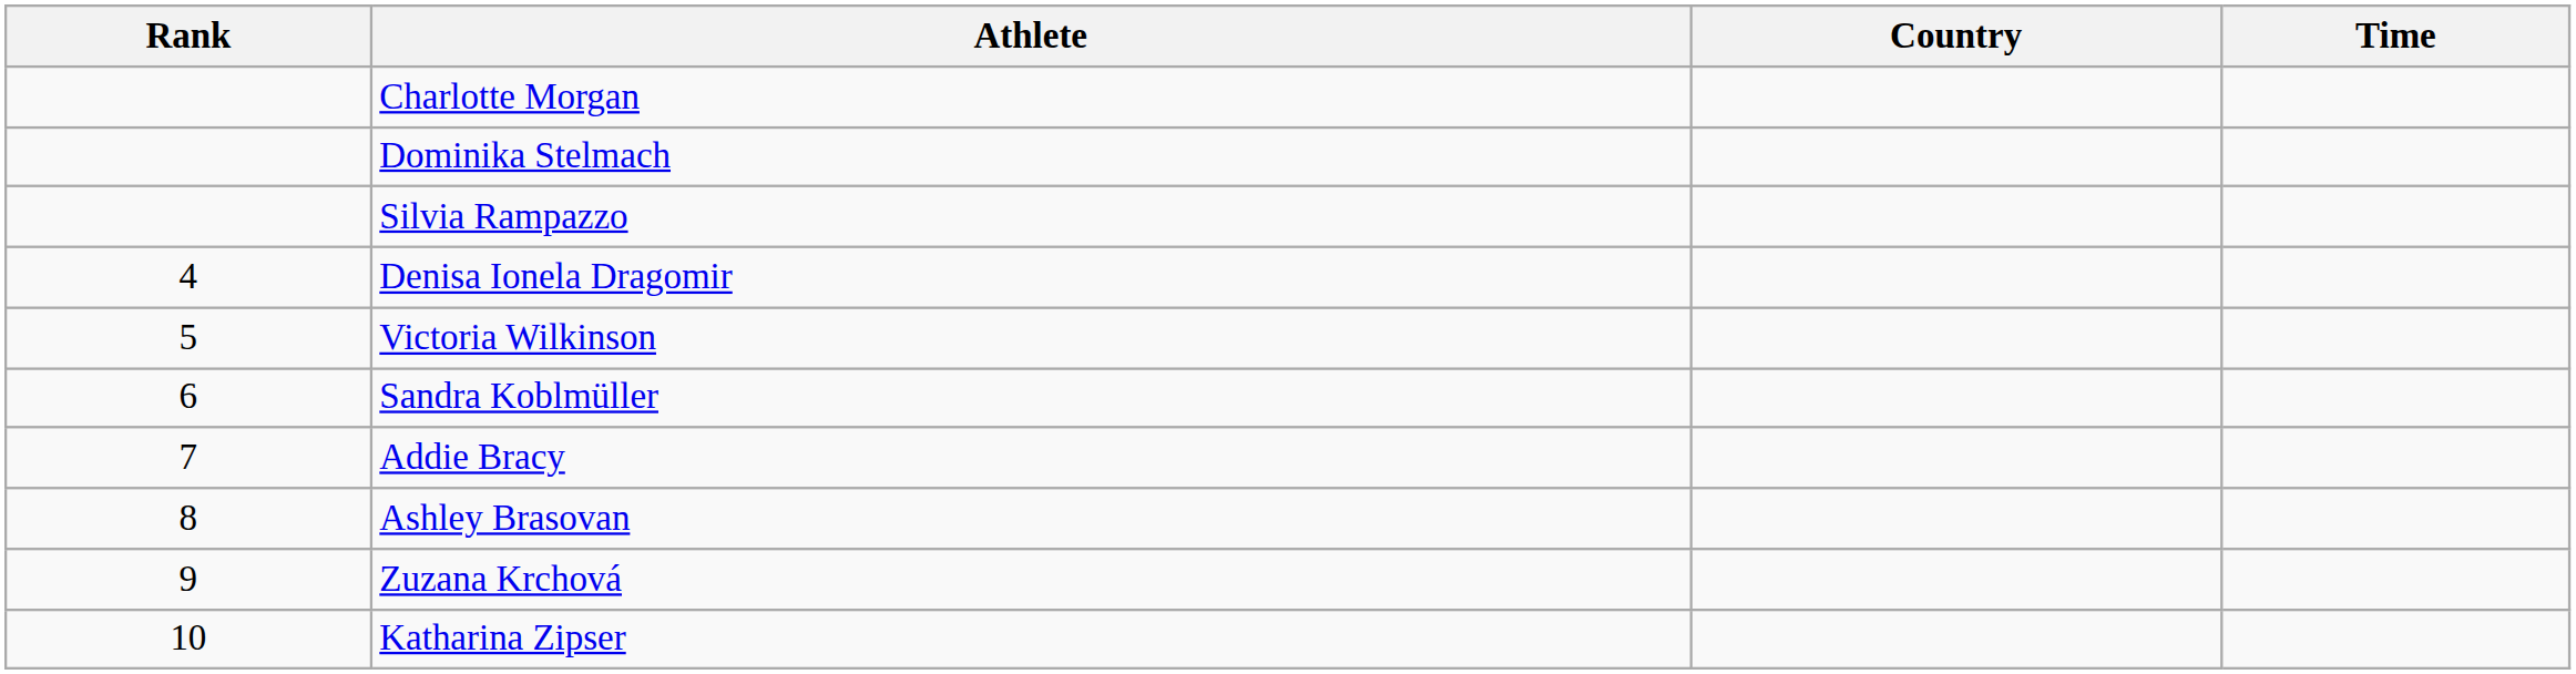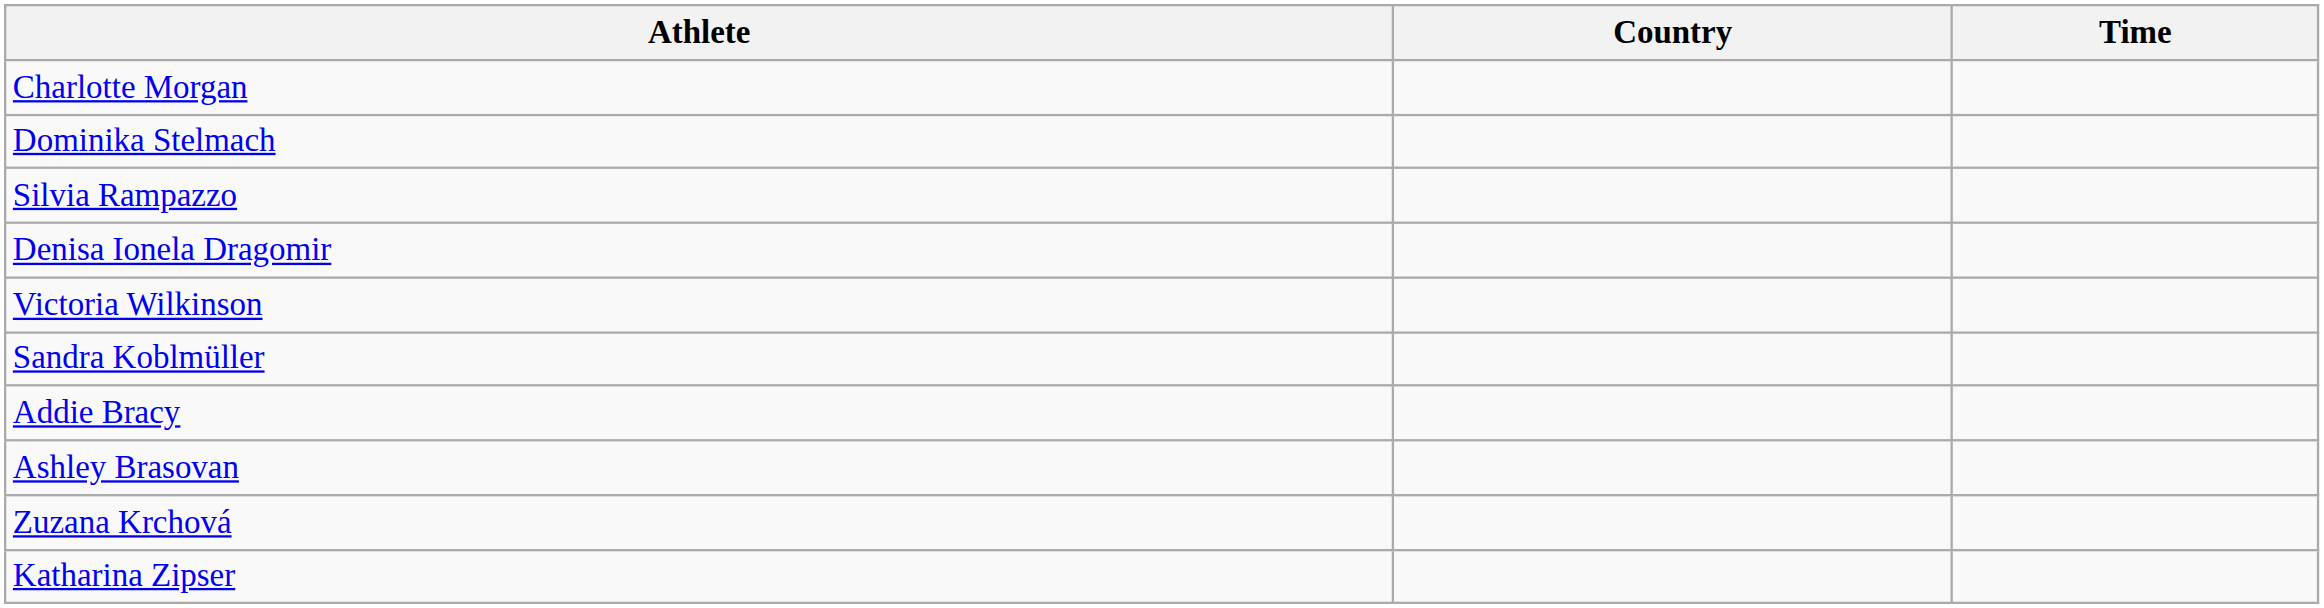- column: Rank | 4 | 5 | 6 | 7 | 8 | 9 | 10
